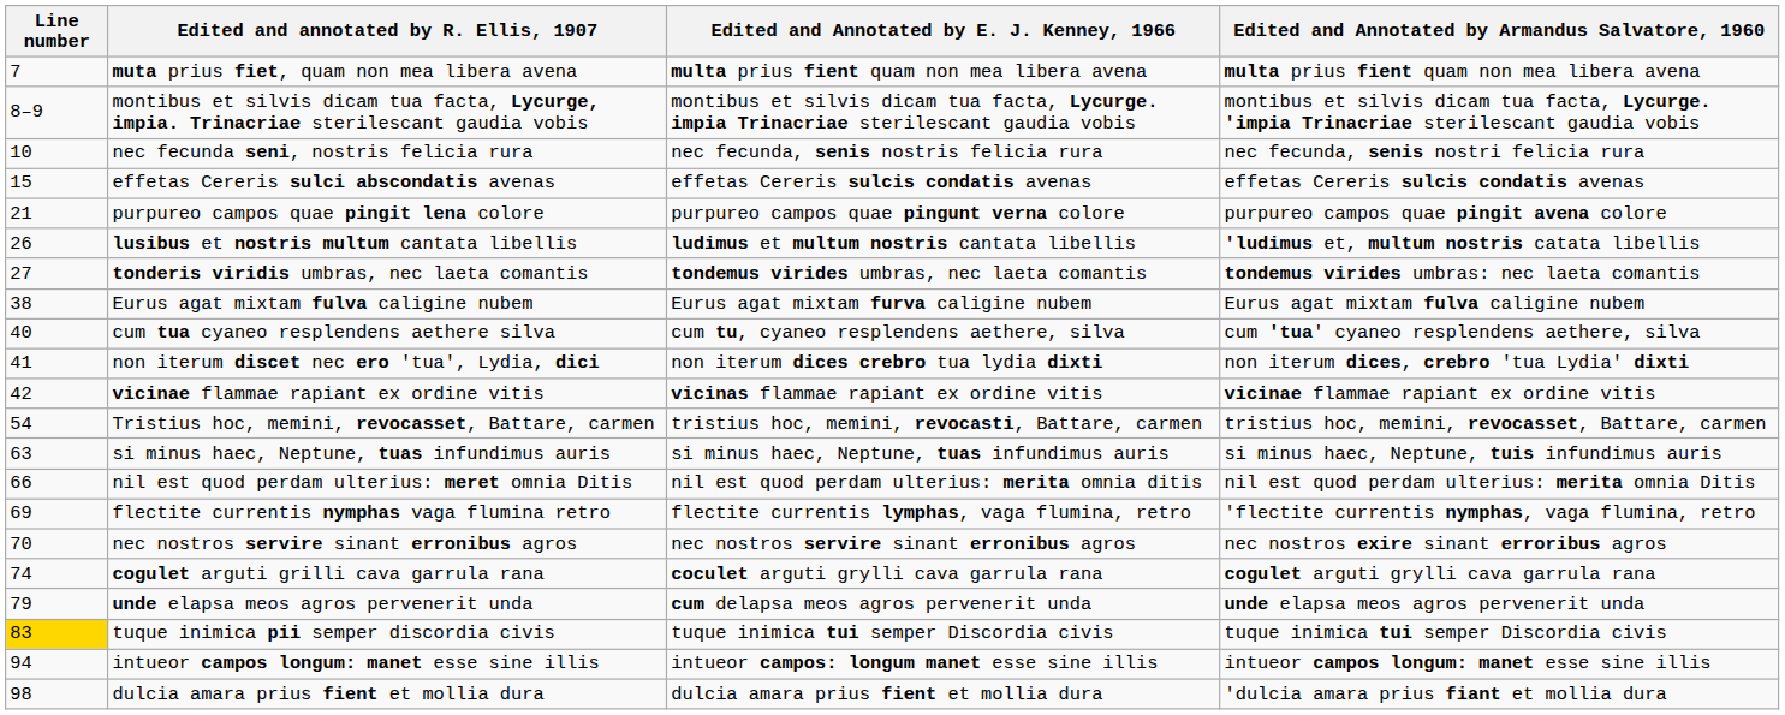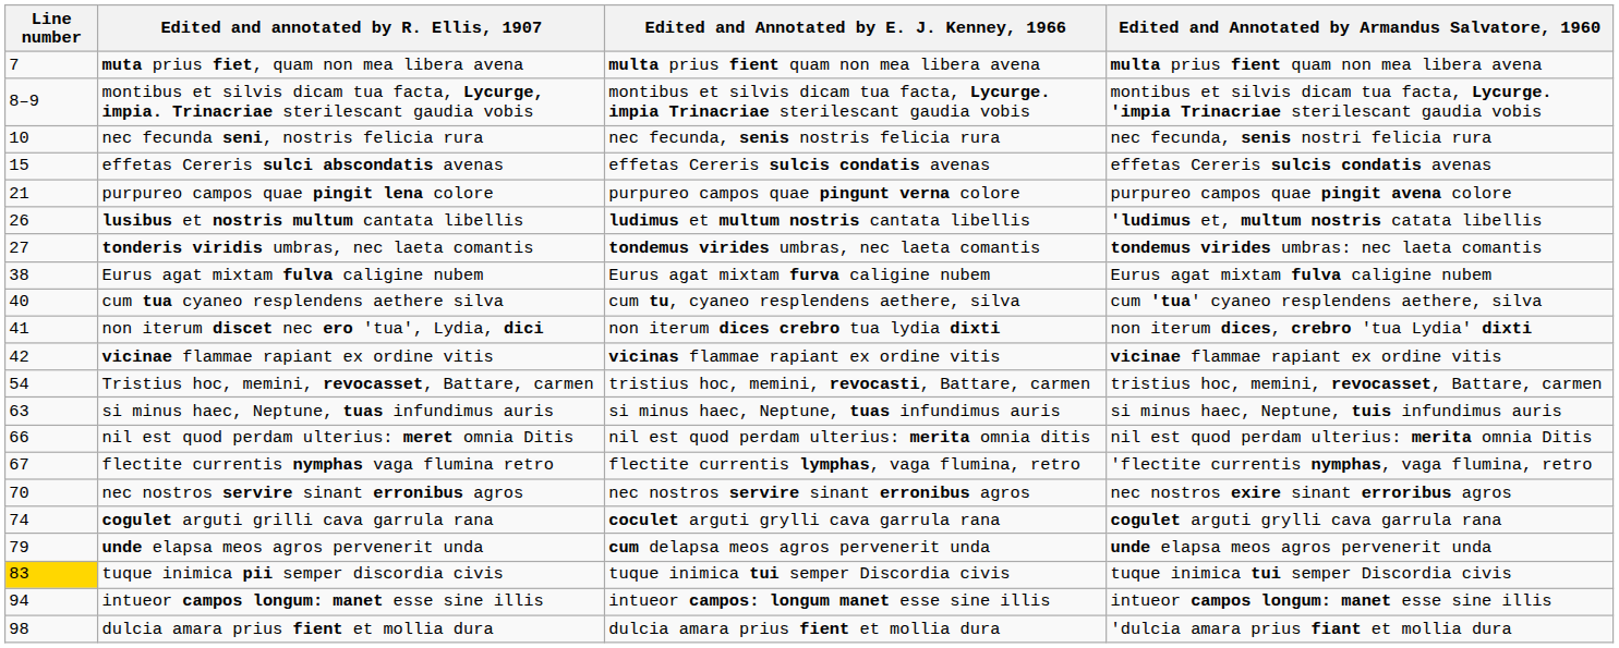flectite currentis nymphas vaga flumina retro | Line number: 69 -> 67
